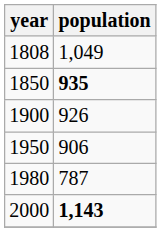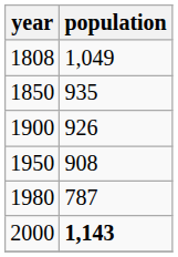1850 | population: bold -> normal
1950 | population: 906 -> 908
